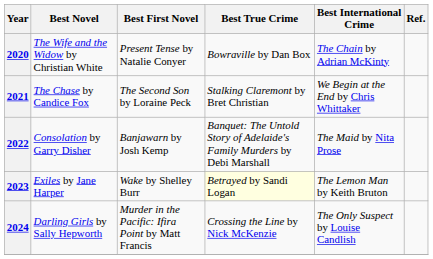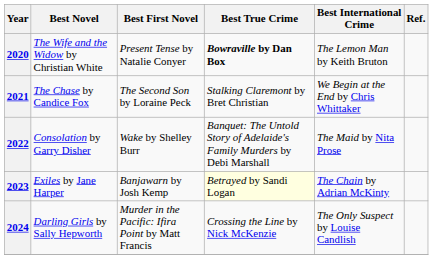2020 | Best True Crime: normal -> bold
2020 | Best International Crime: The Chain by Adrian McKinty -> The Lemon Man by Keith Bruton
2022 | Best First Novel: Banjawarn by Josh Kemp -> Wake by Shelley Burr
2023 | Best First Novel: Wake by Shelley Burr -> Banjawarn by Josh Kemp
2023 | Best International Crime: The Lemon Man by Keith Bruton -> The Chain by Adrian McKinty
